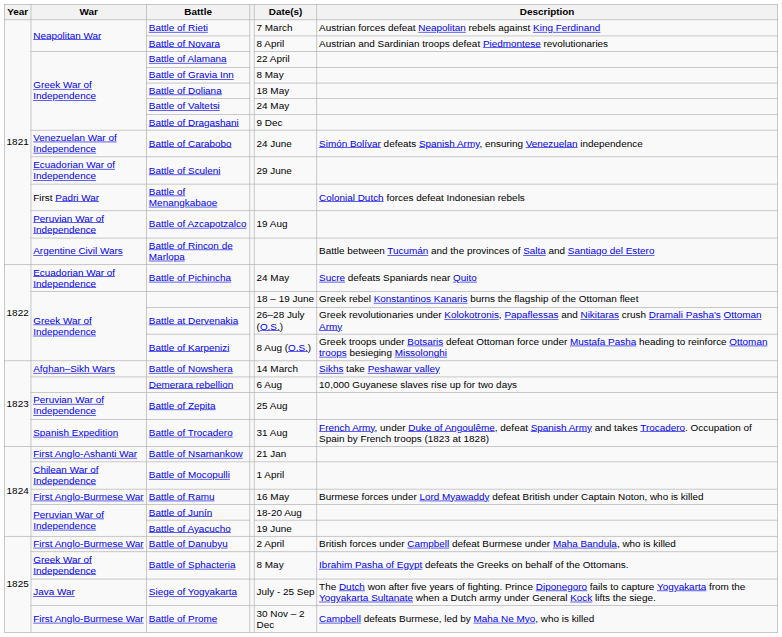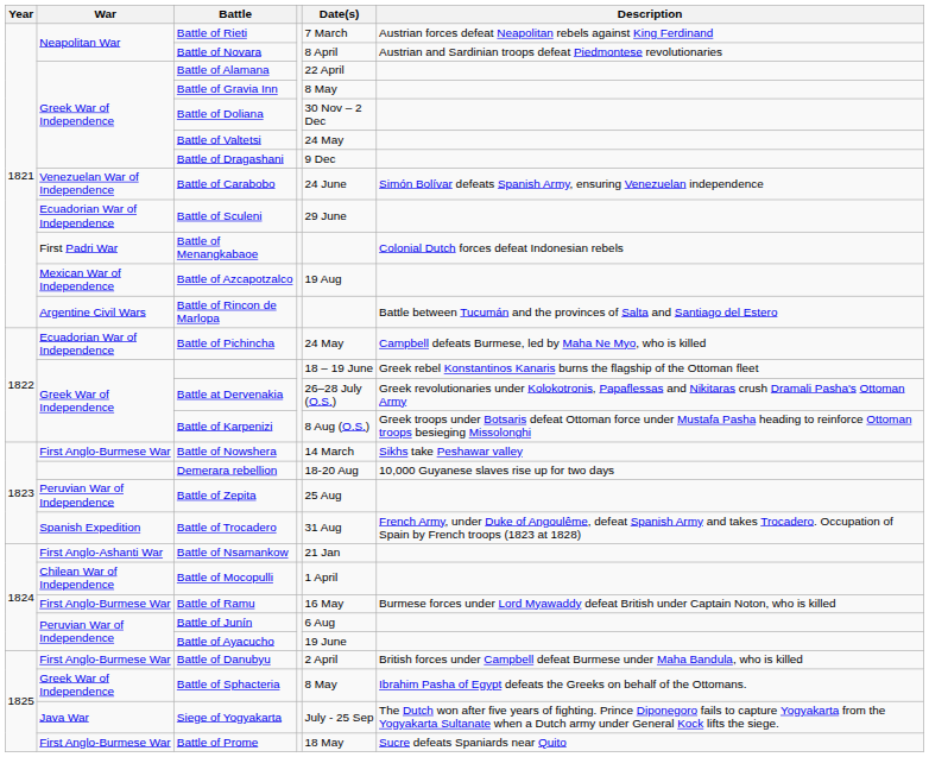Battle of Doliana | Date(s): 18 May -> 30 Nov – 2 Dec
Battle of Azcapotzalco | War: Peruvian War of Independence -> Mexican War of Independence
Battle of Pichincha | Description: Sucre defeats Spaniards near Quito -> Campbell defeats Burmese, led by Maha Ne Myo, who is killed
Battle of Nowshera | War: Afghan–Sikh Wars -> First Anglo-Burmese War
Demerara rebellion | Date(s): 6 Aug -> 18-20 Aug
Battle of Junín | Date(s): 18-20 Aug -> 6 Aug
Battle of Prome | Date(s): 30 Nov – 2 Dec -> 18 May
Battle of Prome | Description: Campbell defeats Burmese, led by Maha Ne Myo, who is killed -> Sucre defeats Spaniards near Quito
